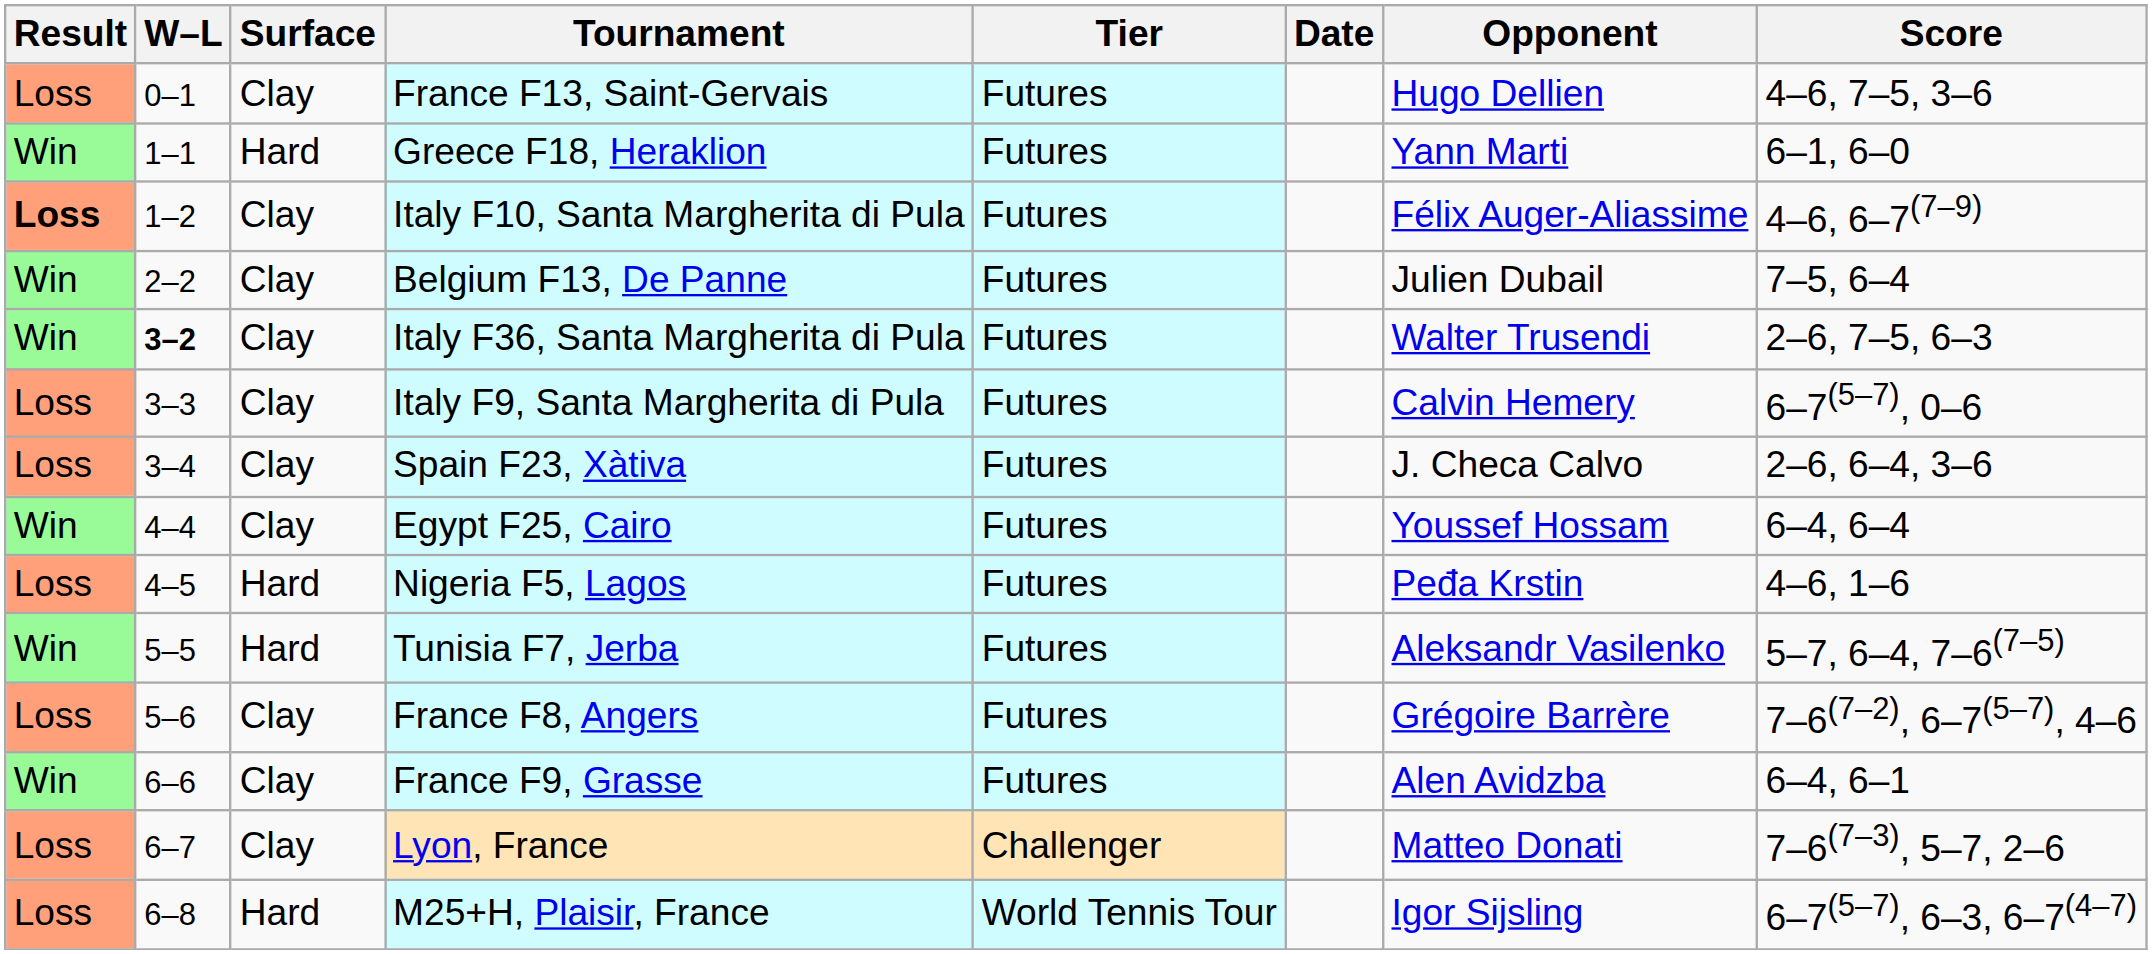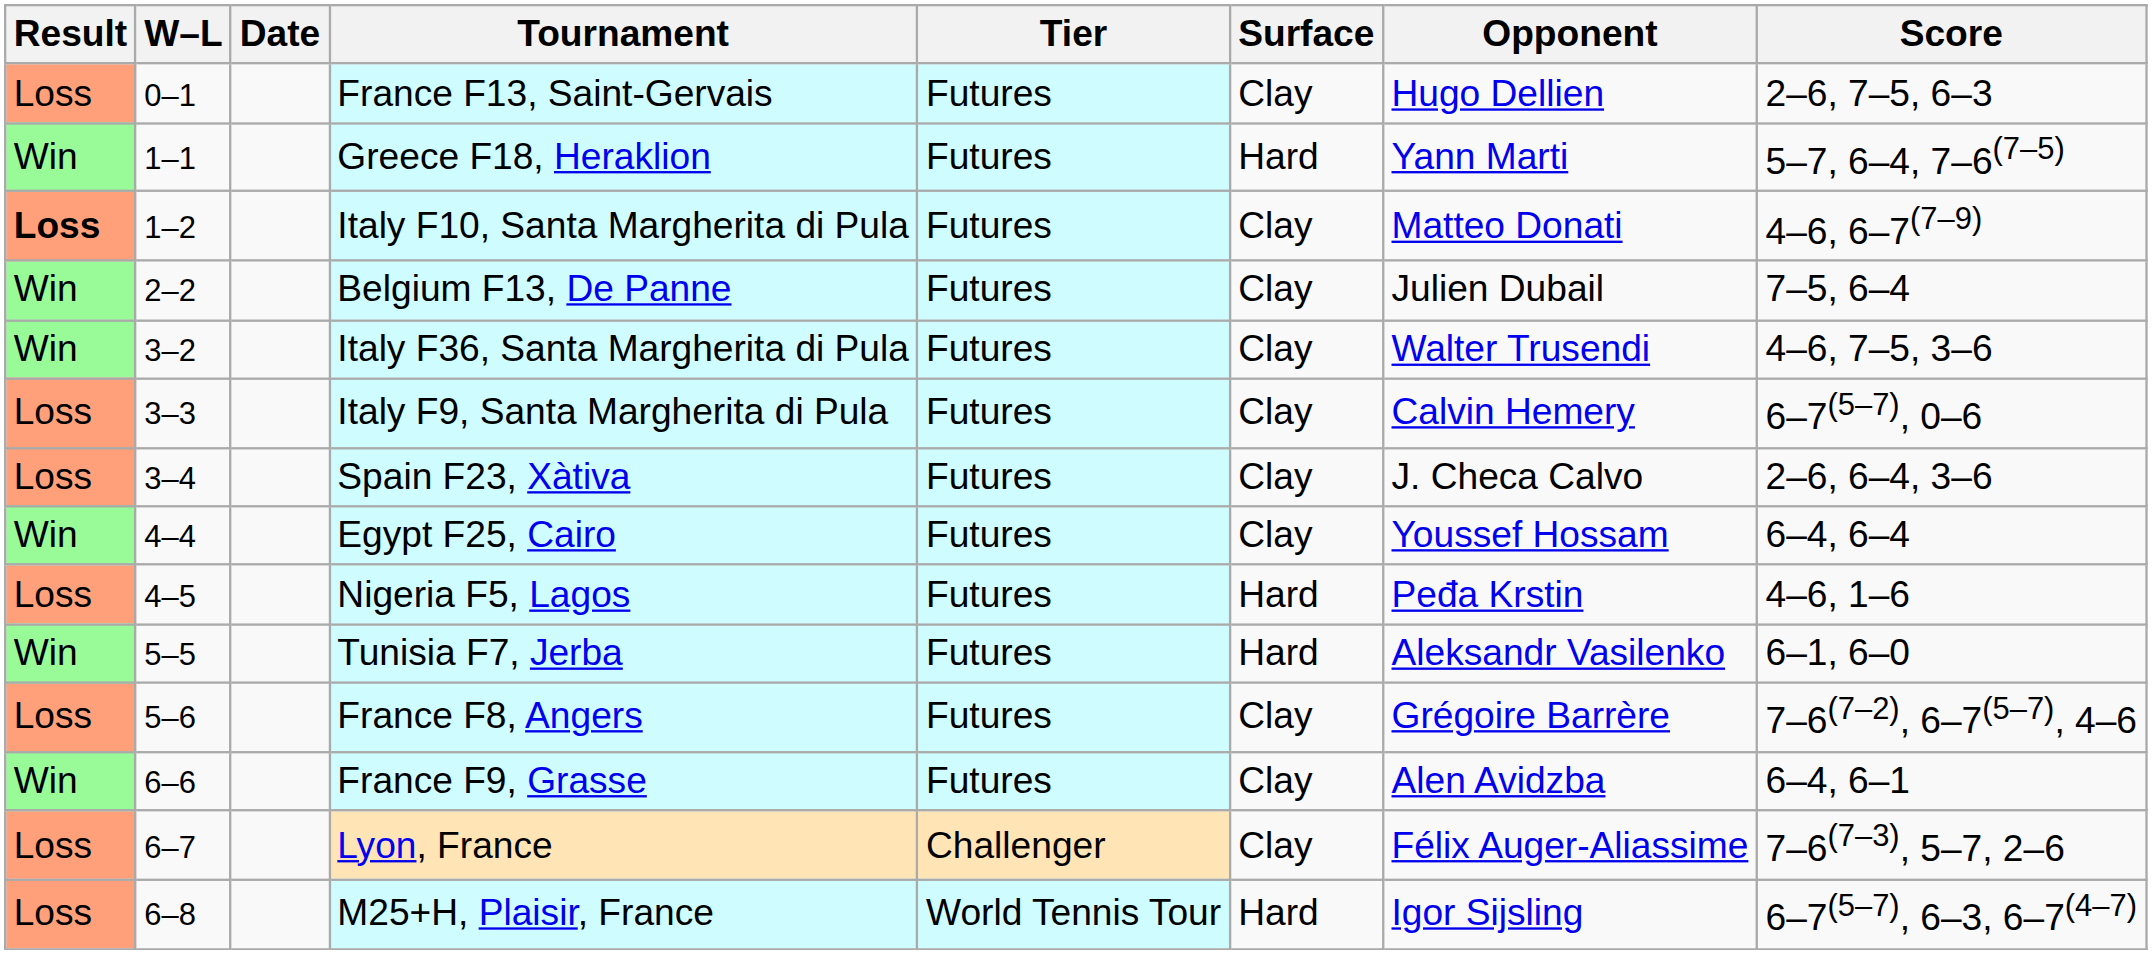columns swapped: Date <-> Surface
France F13, Saint-Gervais | Score: 4–6, 7–5, 3–6 -> 2–6, 7–5, 6–3
Greece F18, Heraklion | Score: 6–1, 6–0 -> 5–7, 6–4, 7–6(7–5)
Italy F10, Santa Margherita di Pula | Opponent: Félix Auger-Aliassime -> Matteo Donati
Italy F36, Santa Margherita di Pula | W–L: bold -> normal
Italy F36, Santa Margherita di Pula | Score: 2–6, 7–5, 6–3 -> 4–6, 7–5, 3–6
Tunisia F7, Jerba | Score: 5–7, 6–4, 7–6(7–5) -> 6–1, 6–0
Lyon, France | Opponent: Matteo Donati -> Félix Auger-Aliassime
